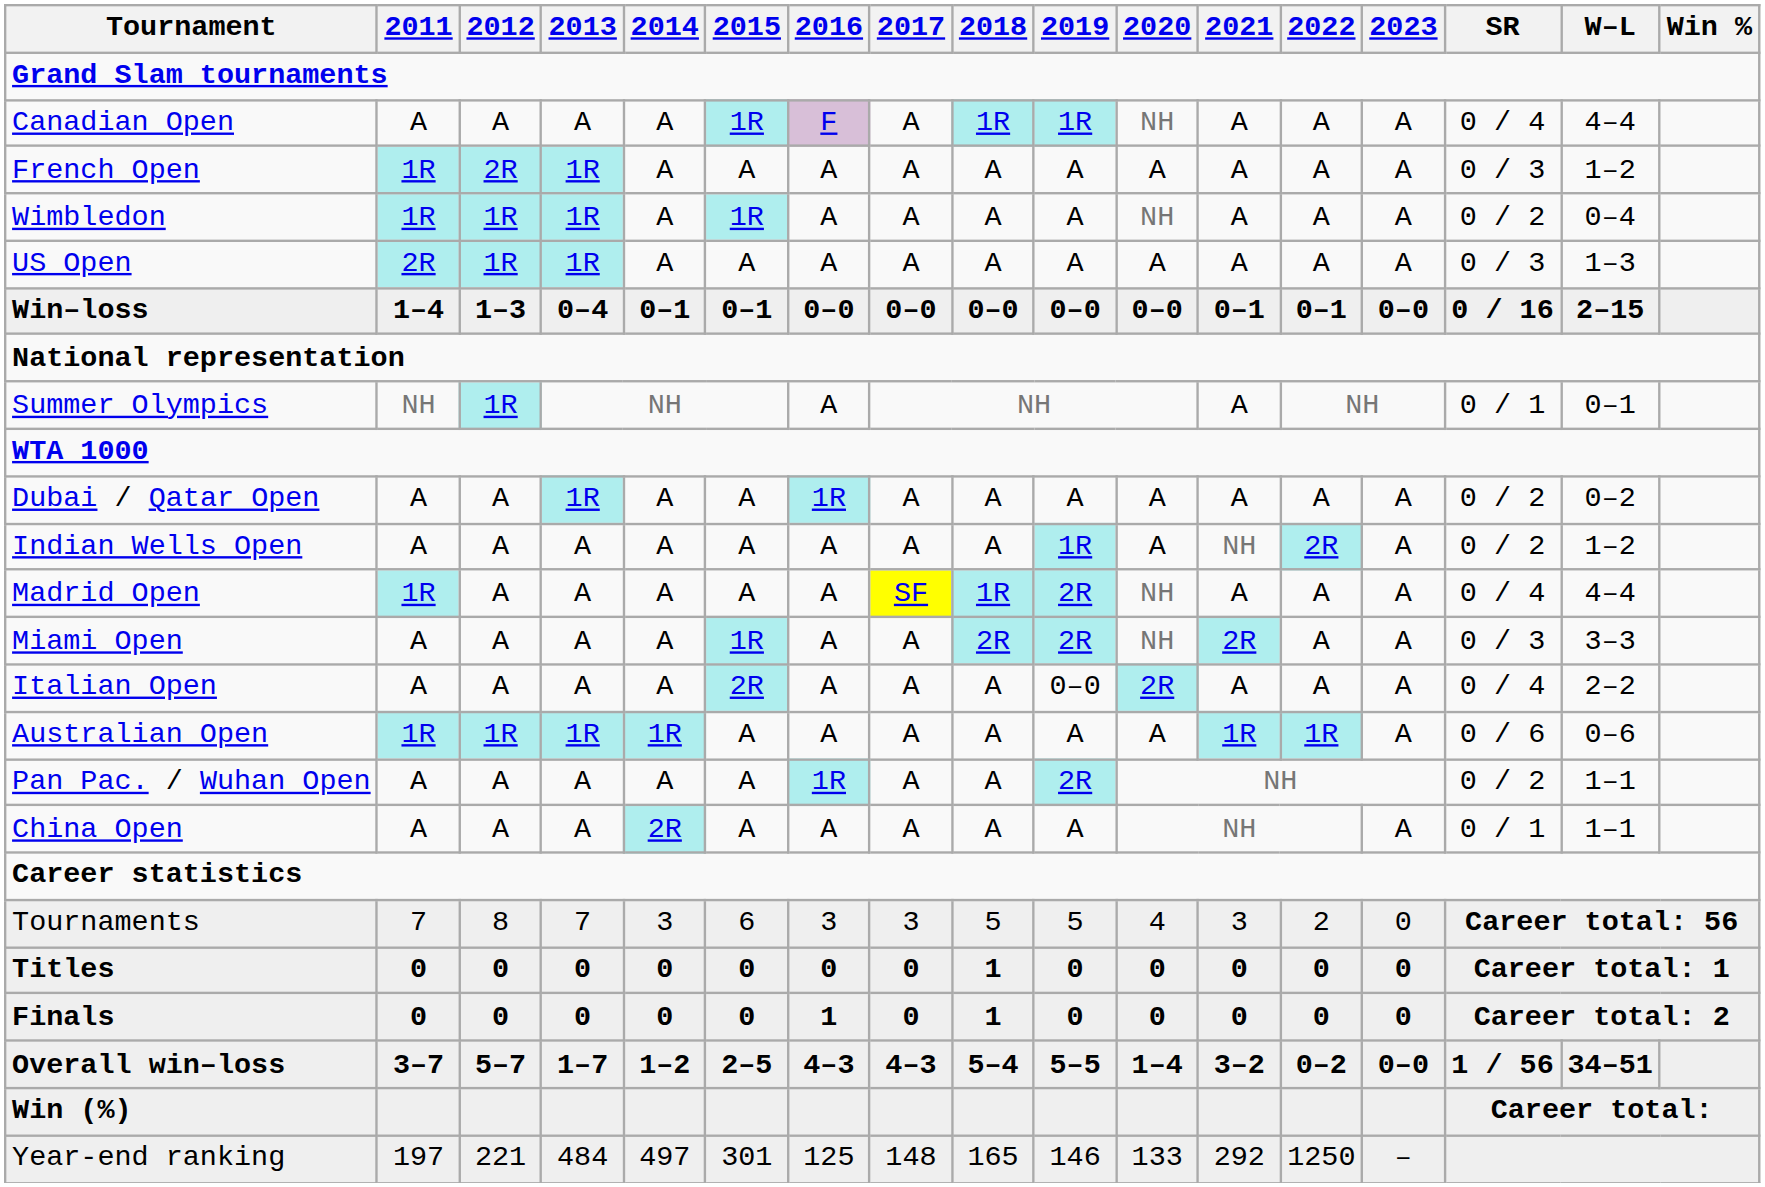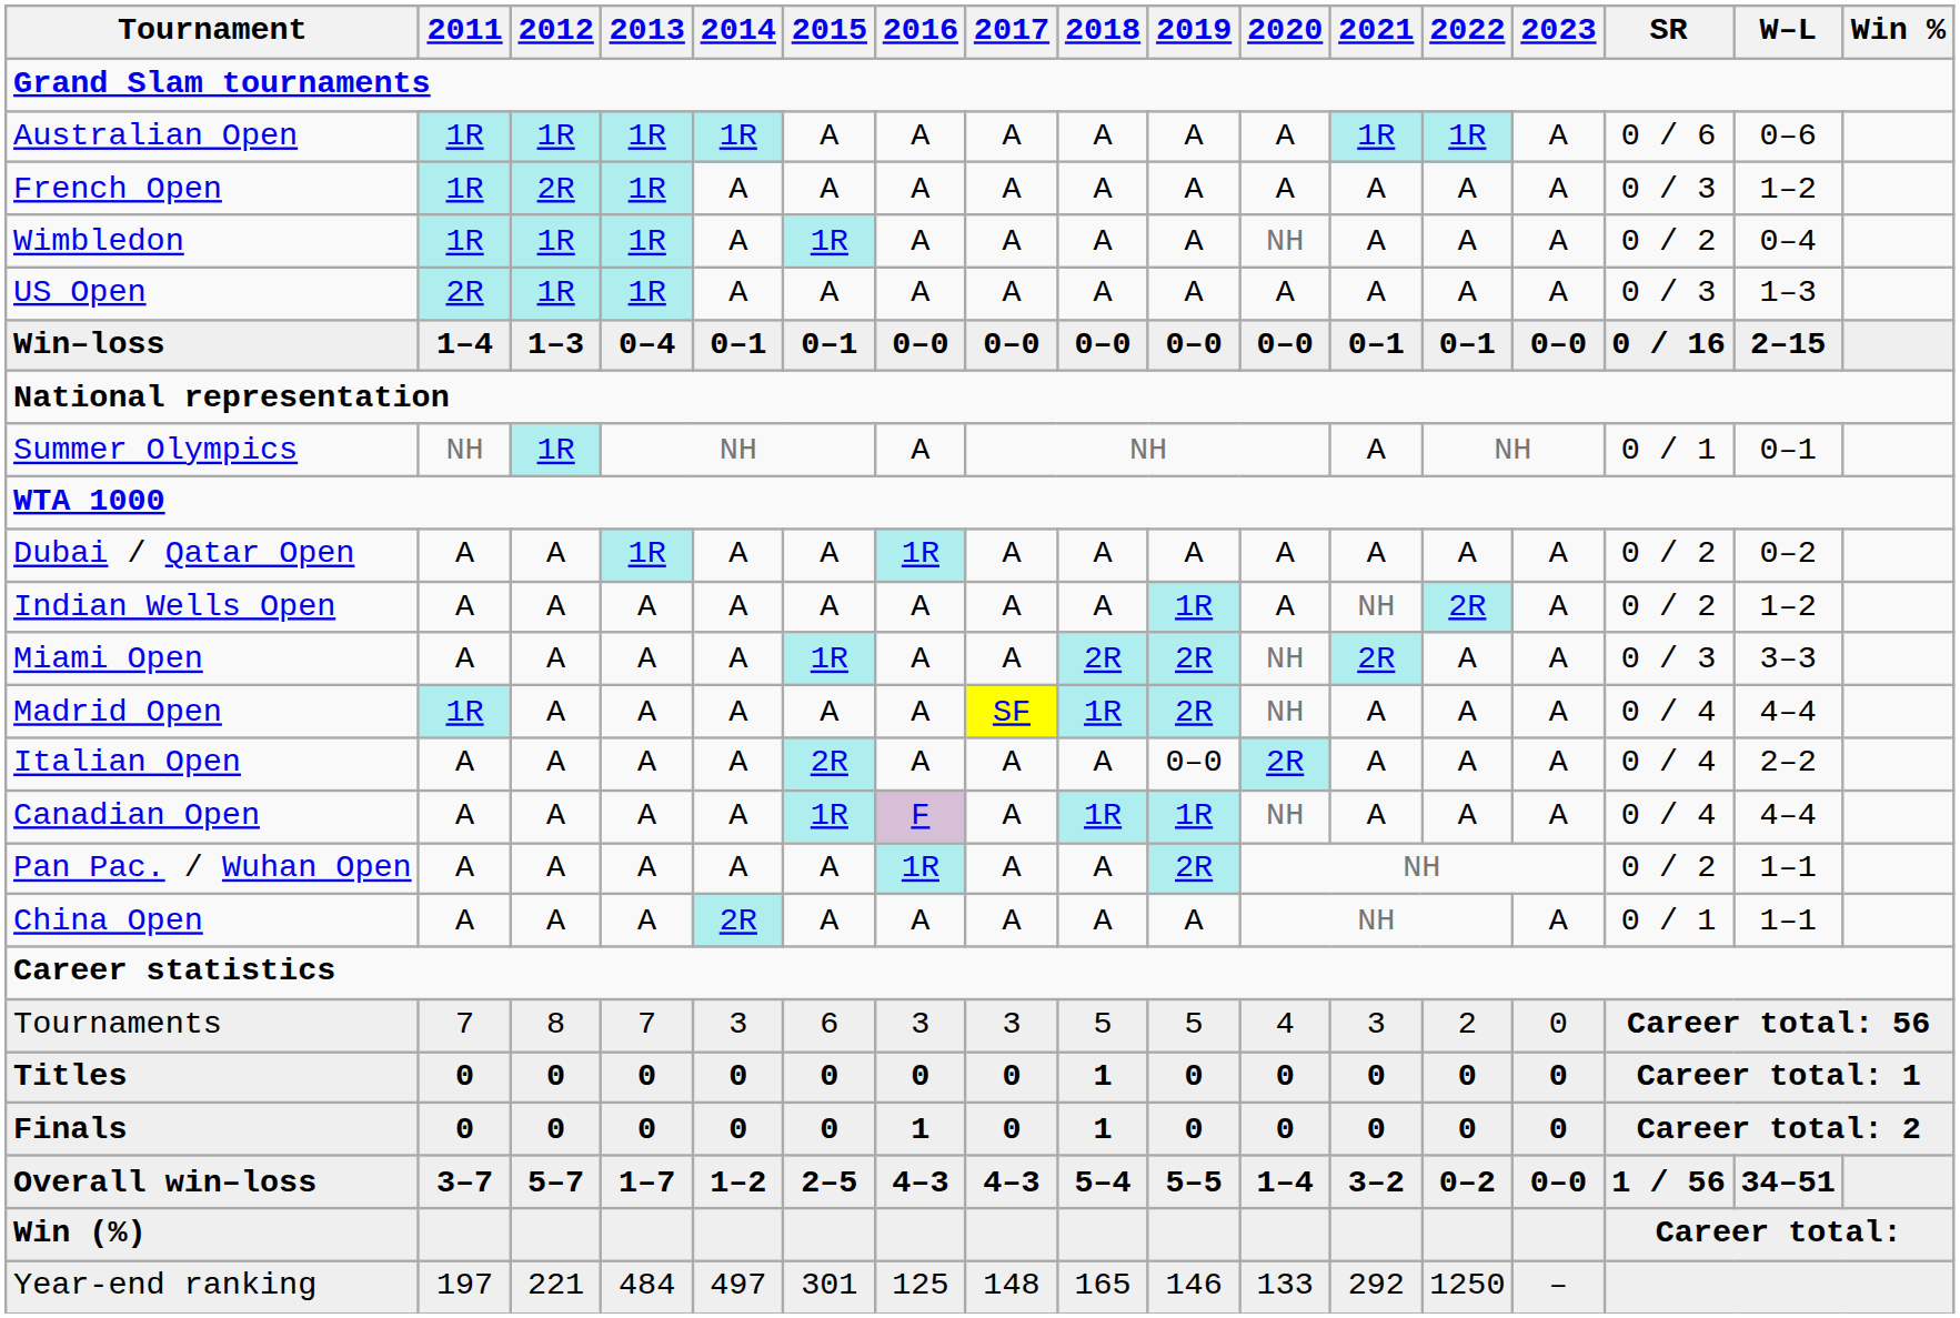rows swapped: Australian Open <-> Canadian Open
rows swapped: Miami Open <-> Madrid Open
